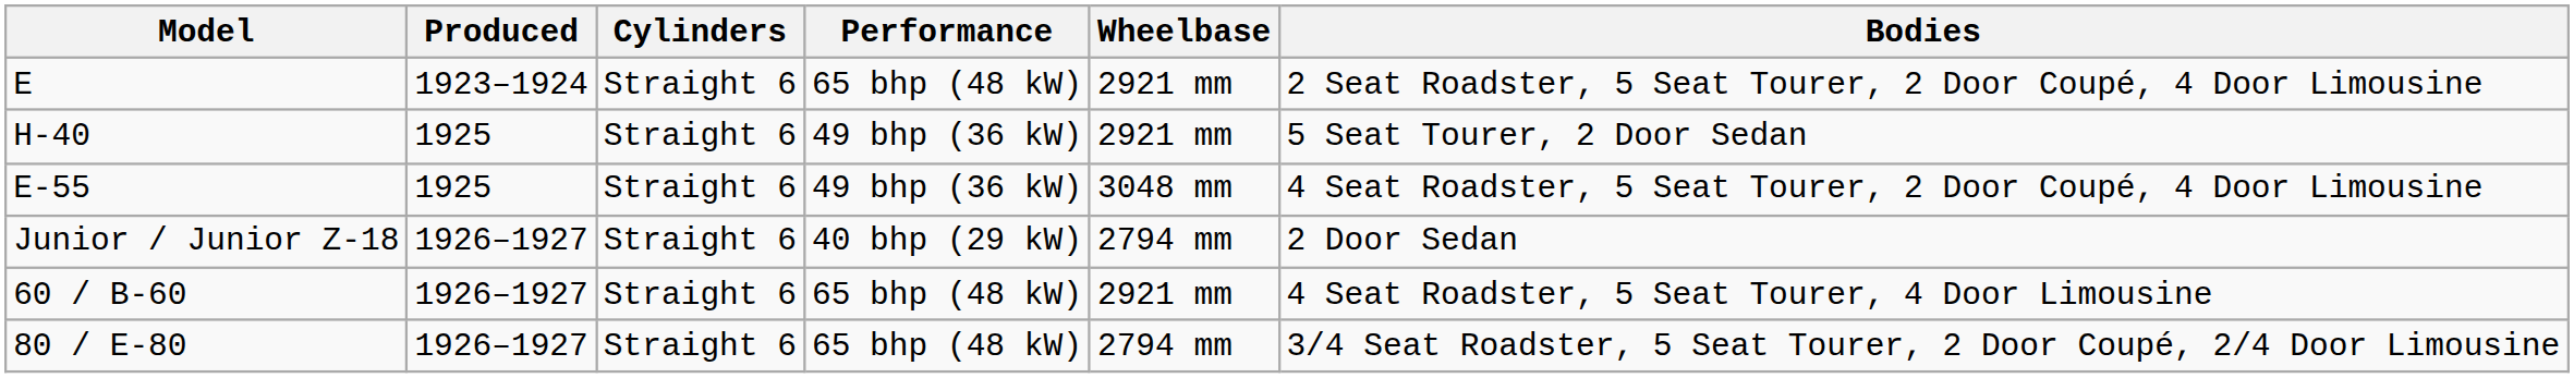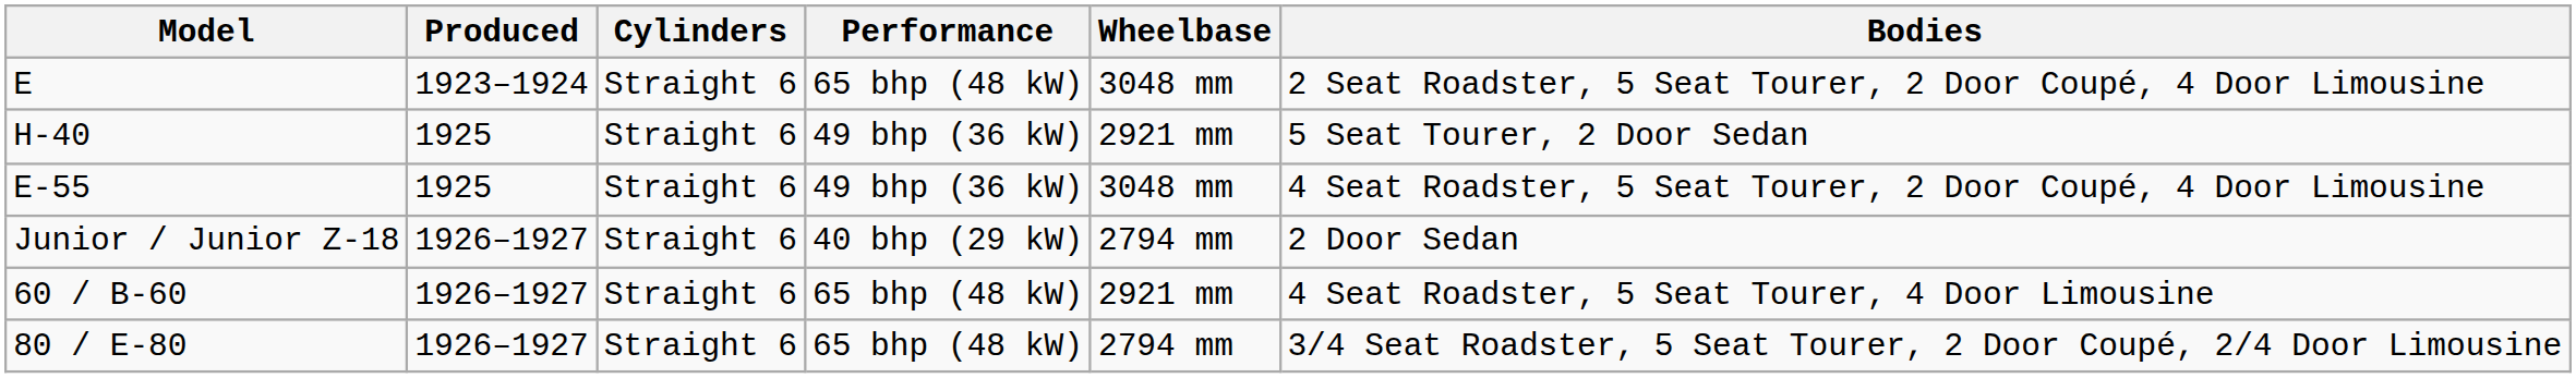E | Wheelbase: 2921 mm -> 3048 mm
